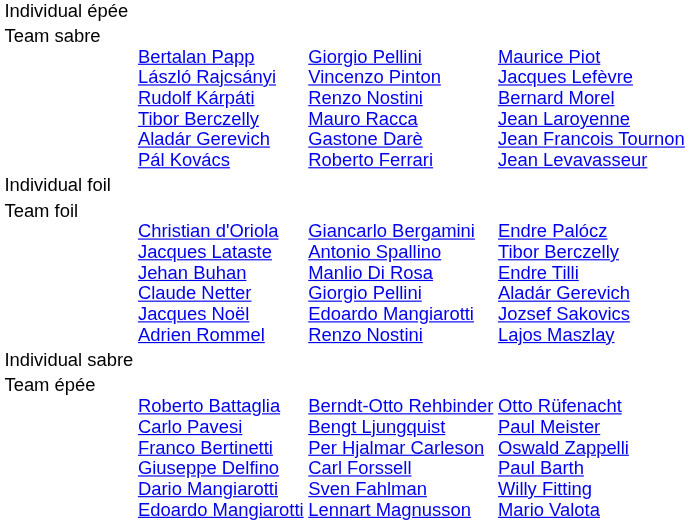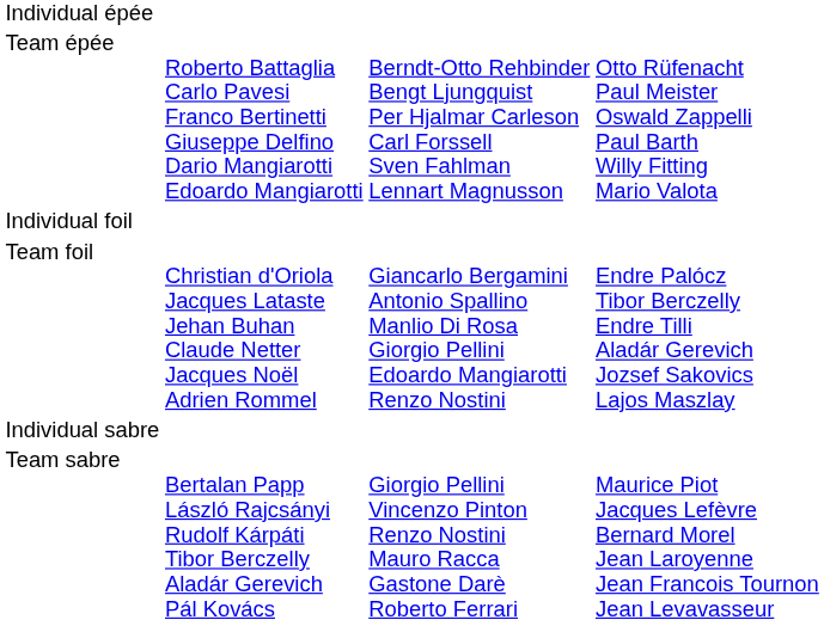rows swapped: Team épée <-> Team sabre
